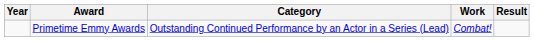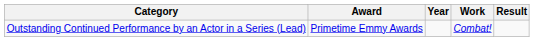columns swapped: Year <-> Category
